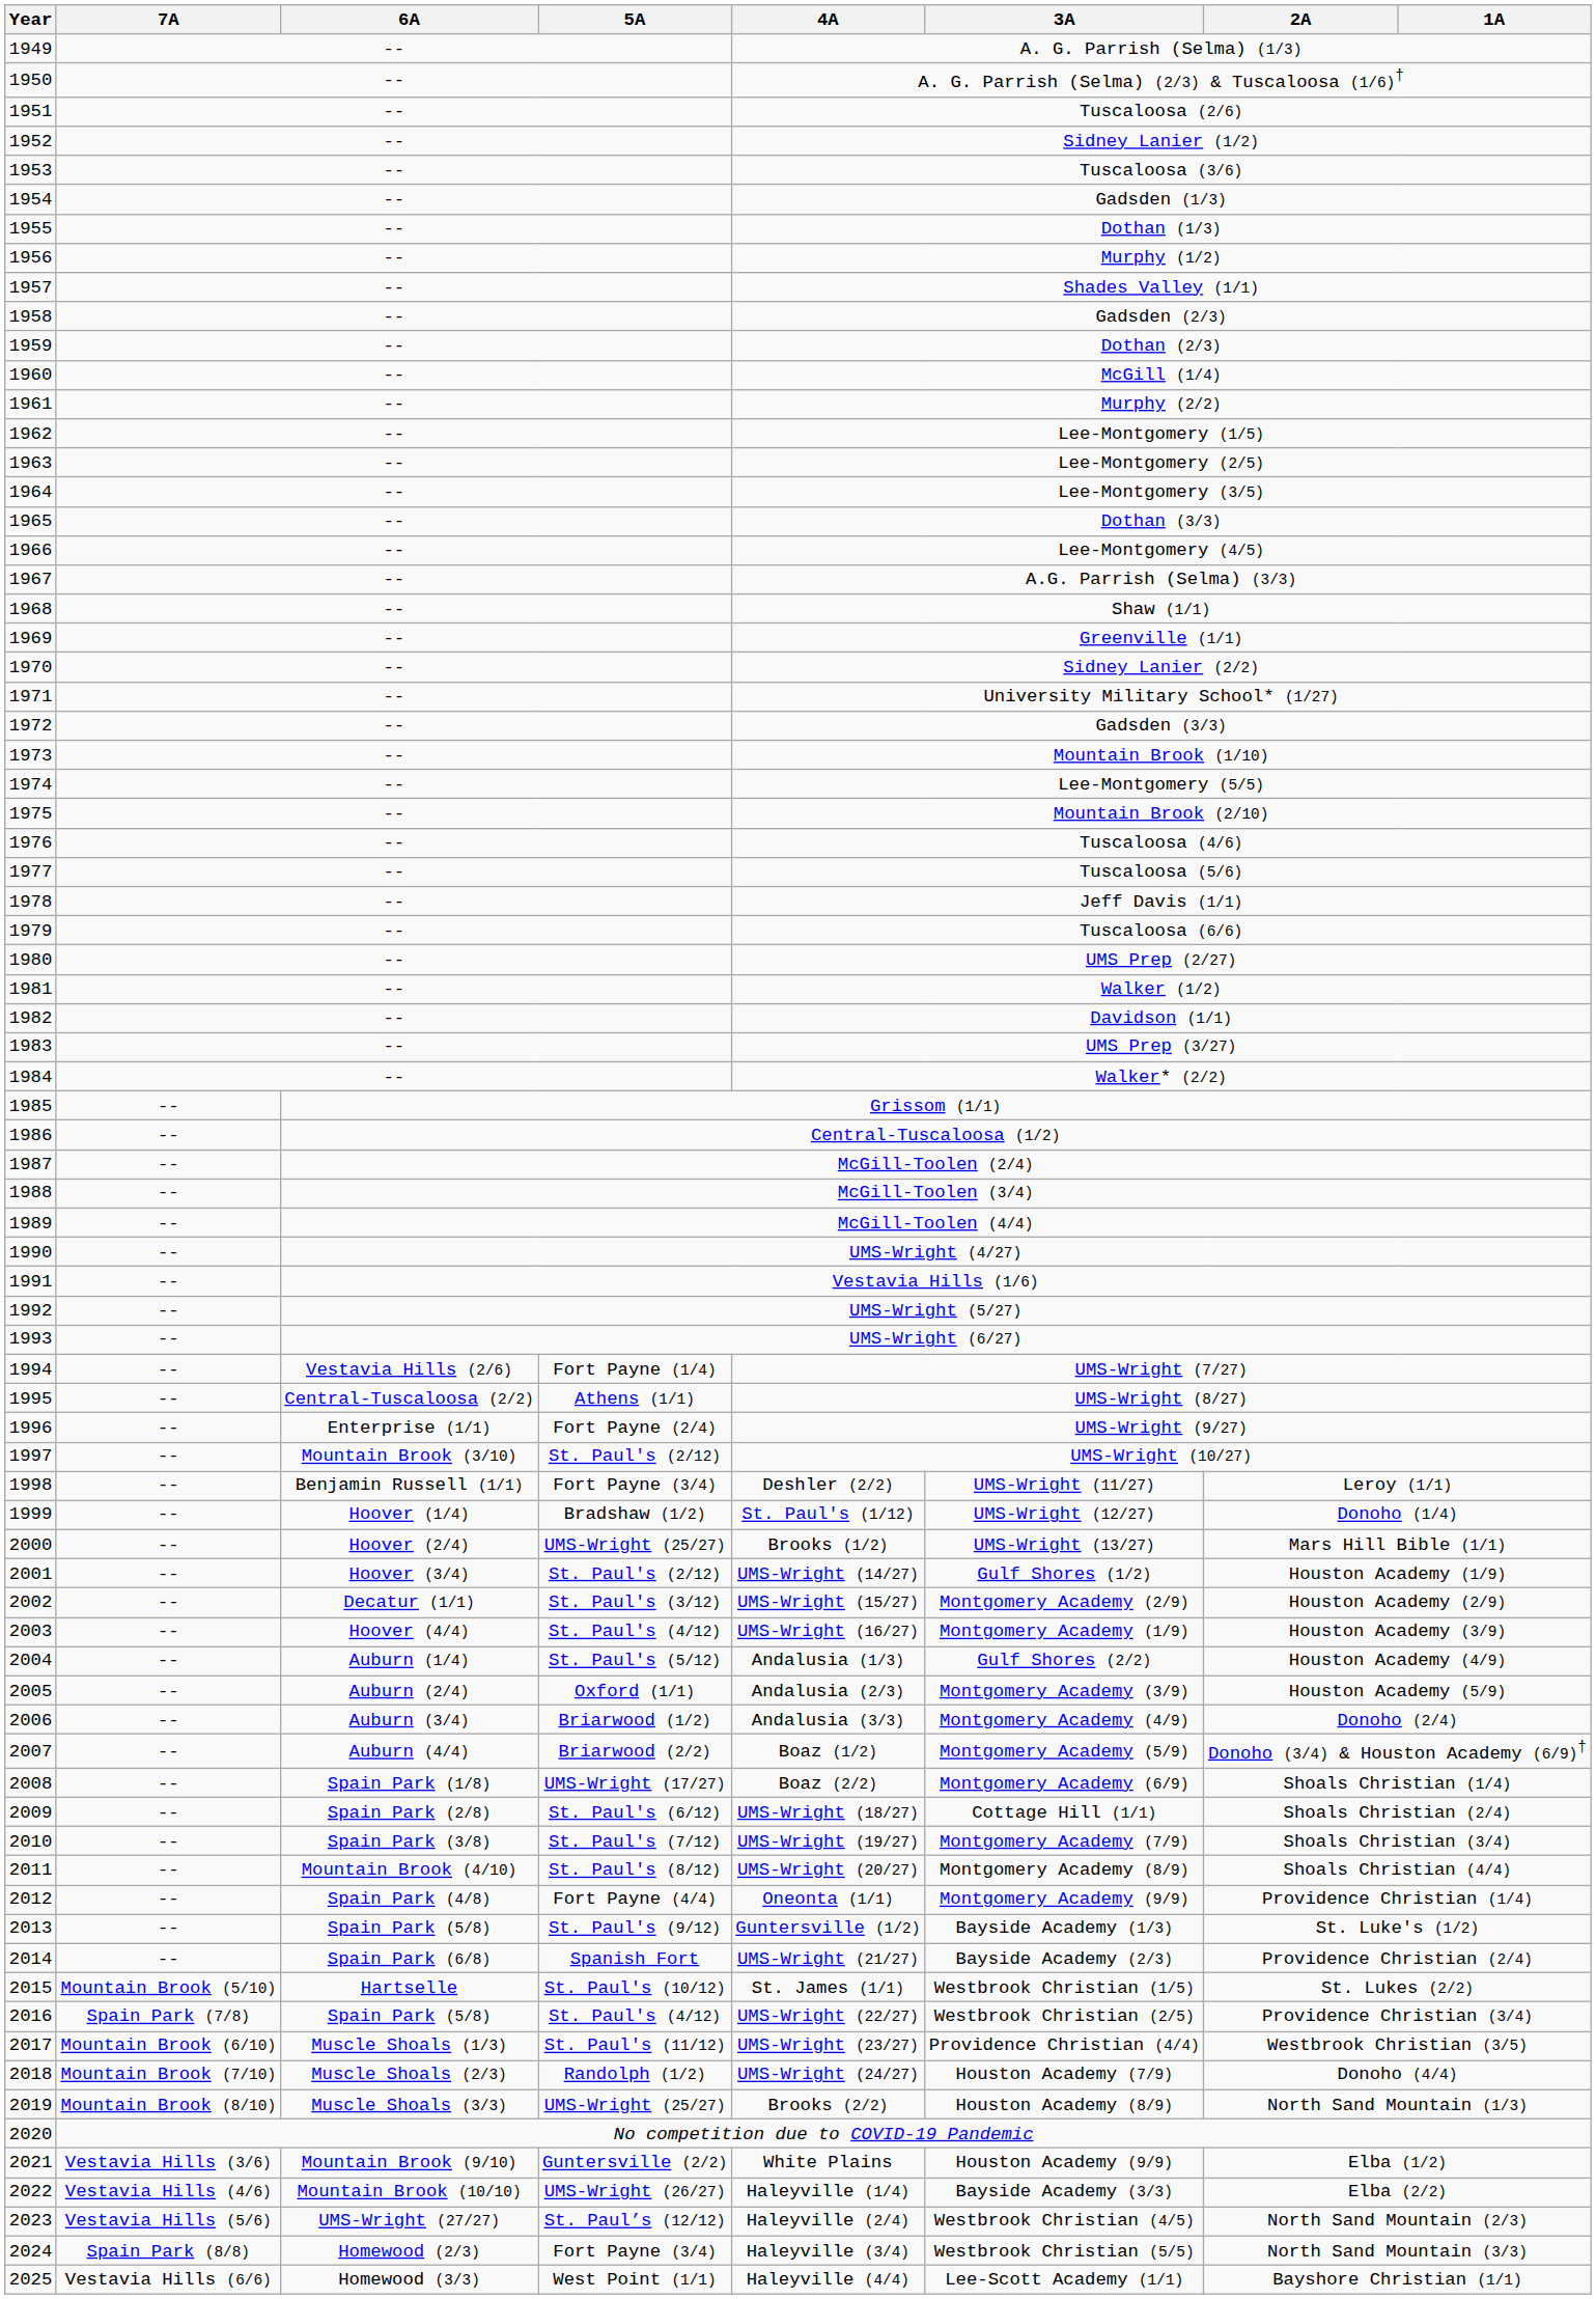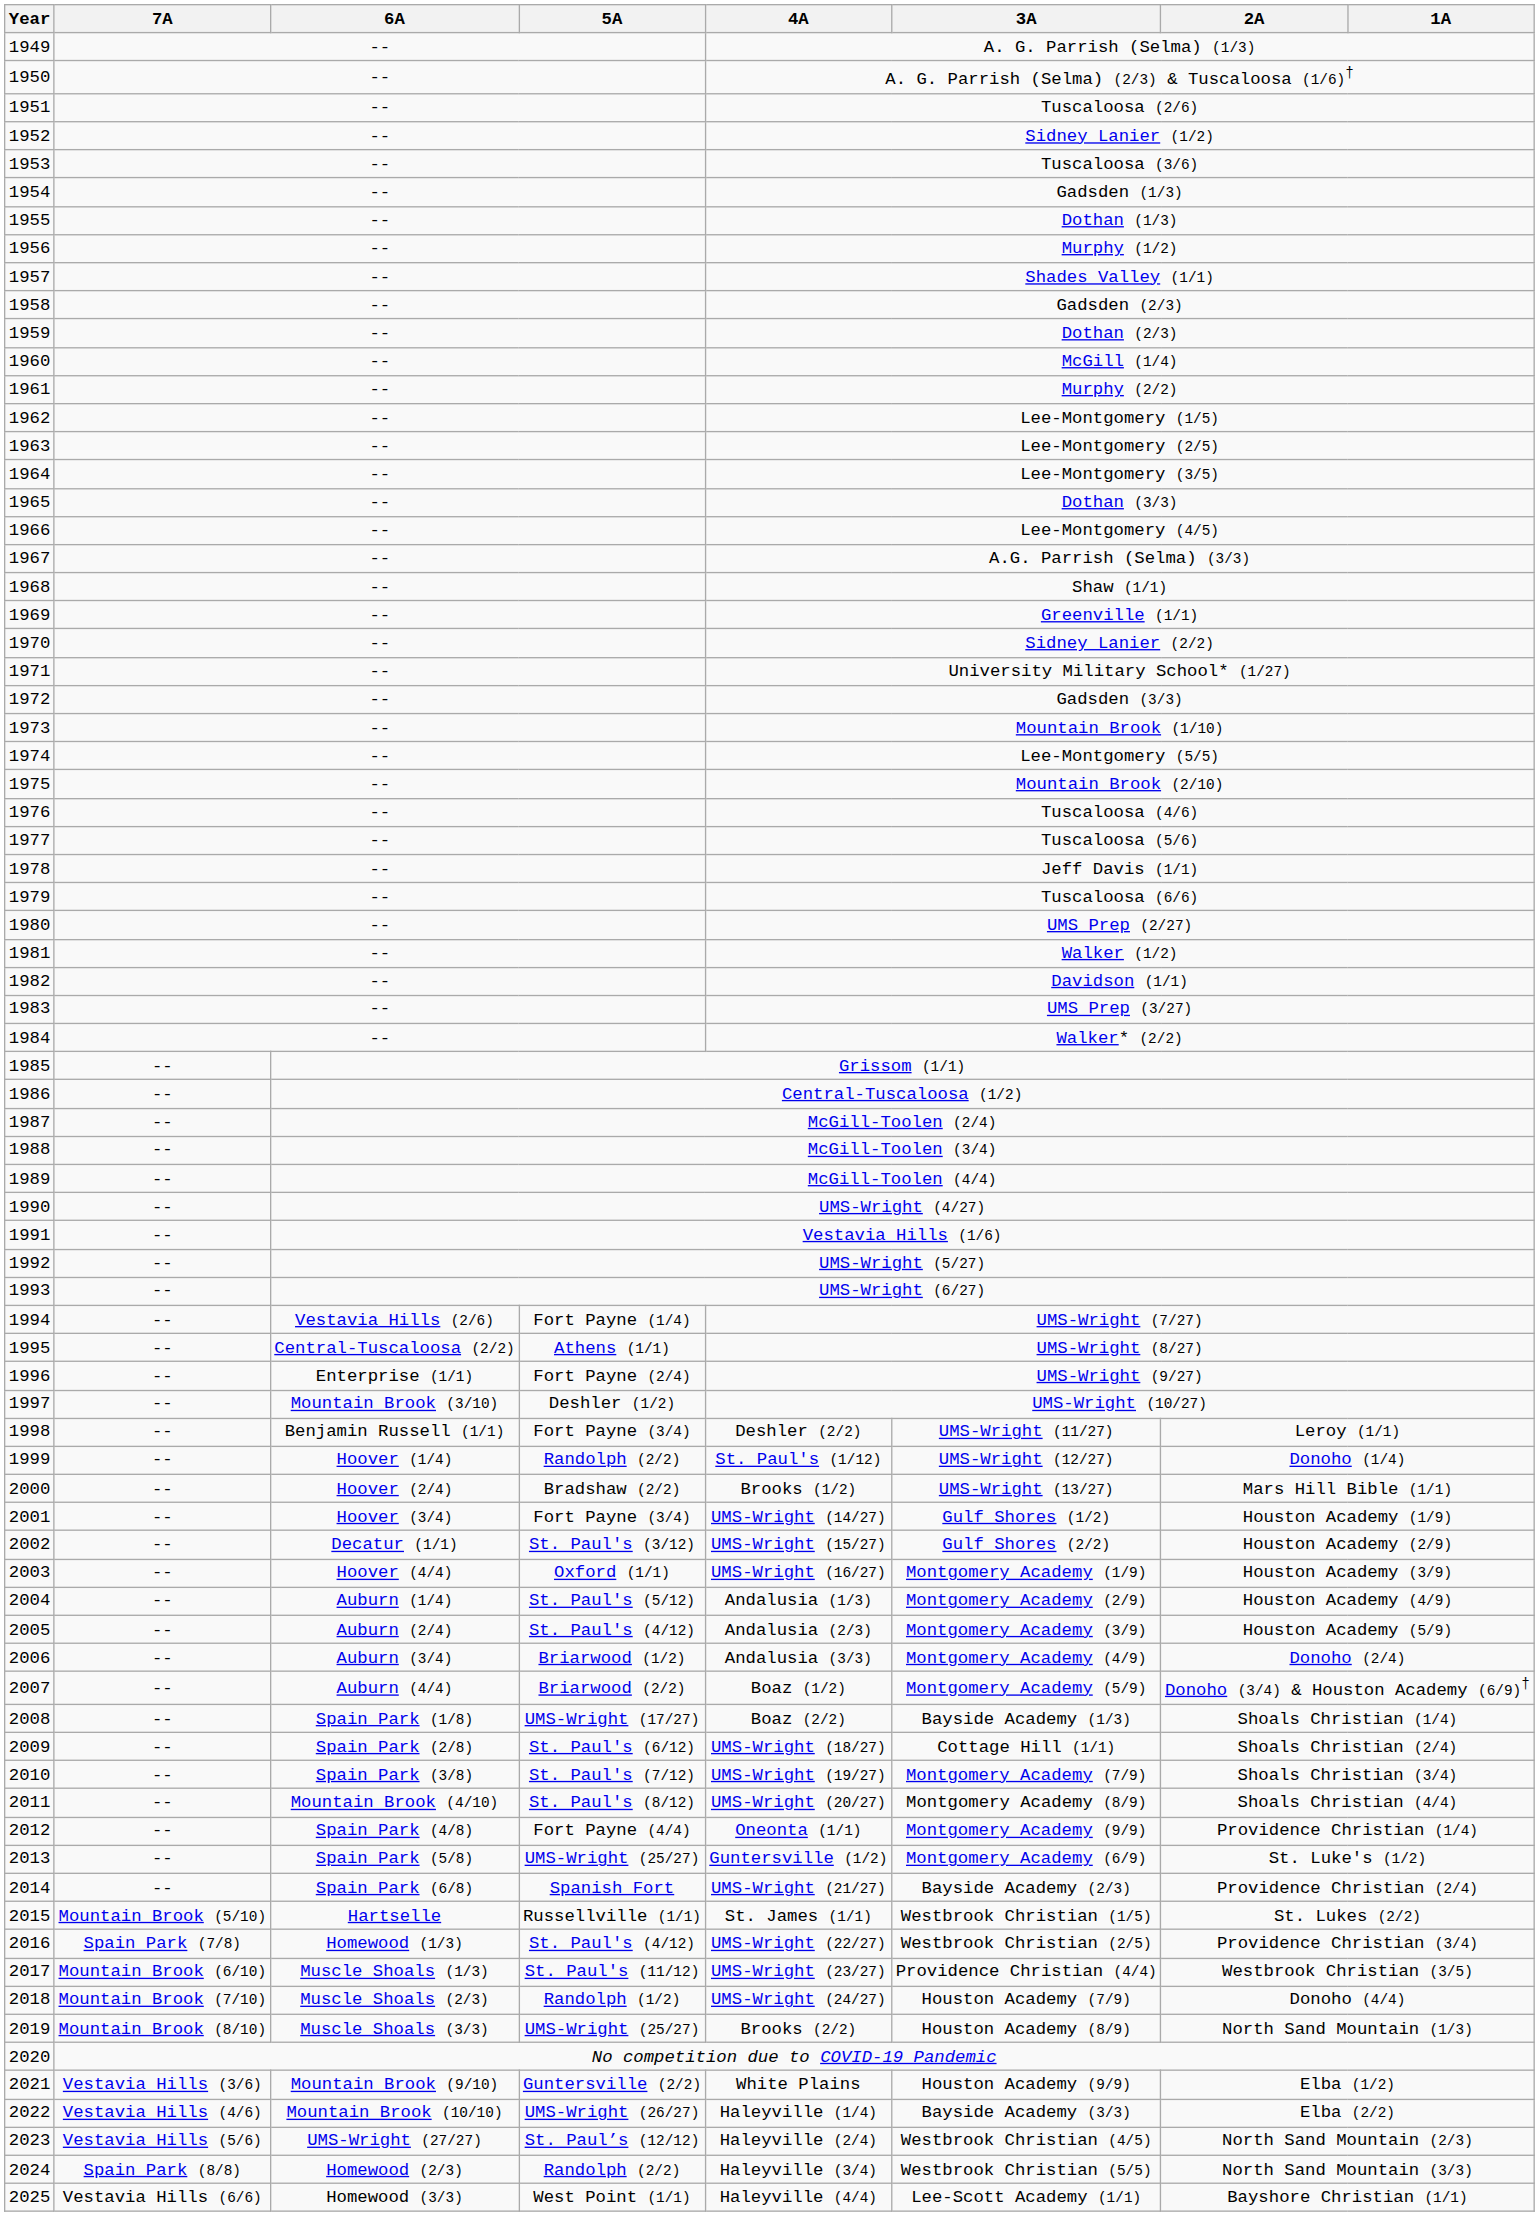1997 | 5A: St. Paul's (2/12) -> Deshler (1/2)
1999 | 5A: Bradshaw (1/2) -> Randolph (2/2)
2000 | 5A: UMS-Wright (25/27) -> Bradshaw (2/2)
2001 | 5A: St. Paul's (2/12) -> Fort Payne (3/4)
2002 | 3A: Montgomery Academy (2/9) -> Gulf Shores (2/2)
2003 | 5A: St. Paul's (4/12) -> Oxford (1/1)
2004 | 3A: Gulf Shores (2/2) -> Montgomery Academy (2/9)
2005 | 5A: Oxford (1/1) -> St. Paul's (4/12)
2008 | 3A: Montgomery Academy (6/9) -> Bayside Academy (1/3)
2013 | 5A: St. Paul's (9/12) -> UMS-Wright (25/27)
2013 | 3A: Bayside Academy (1/3) -> Montgomery Academy (6/9)
2015 | 5A: St. Paul's (10/12) -> Russellville (1/1)
2016 | 6A: Spain Park (5/8) -> Homewood (1/3)
2024 | 5A: Fort Payne (3/4) -> Randolph (2/2)
